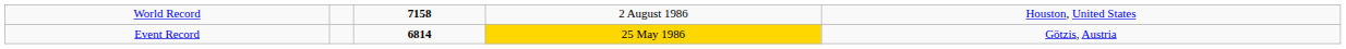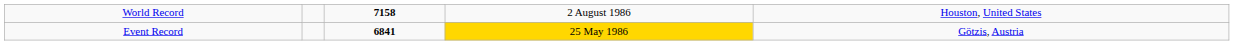Event Record | column 3: 6814 -> 6841
